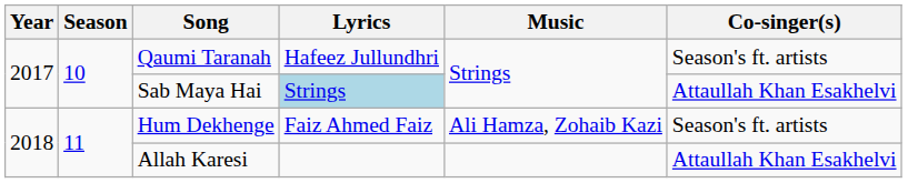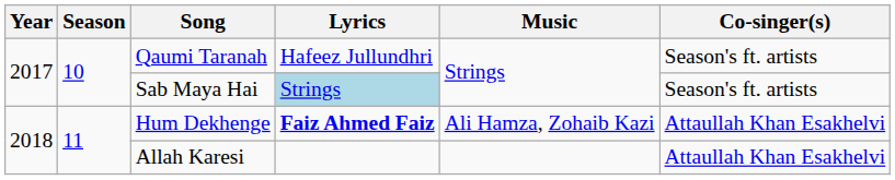Sab Maya Hai | Co-singer(s): Attaullah Khan Esakhelvi -> Season's ft. artists
Hum Dekhenge | Lyrics: normal -> bold
Hum Dekhenge | Co-singer(s): Season's ft. artists -> Attaullah Khan Esakhelvi
